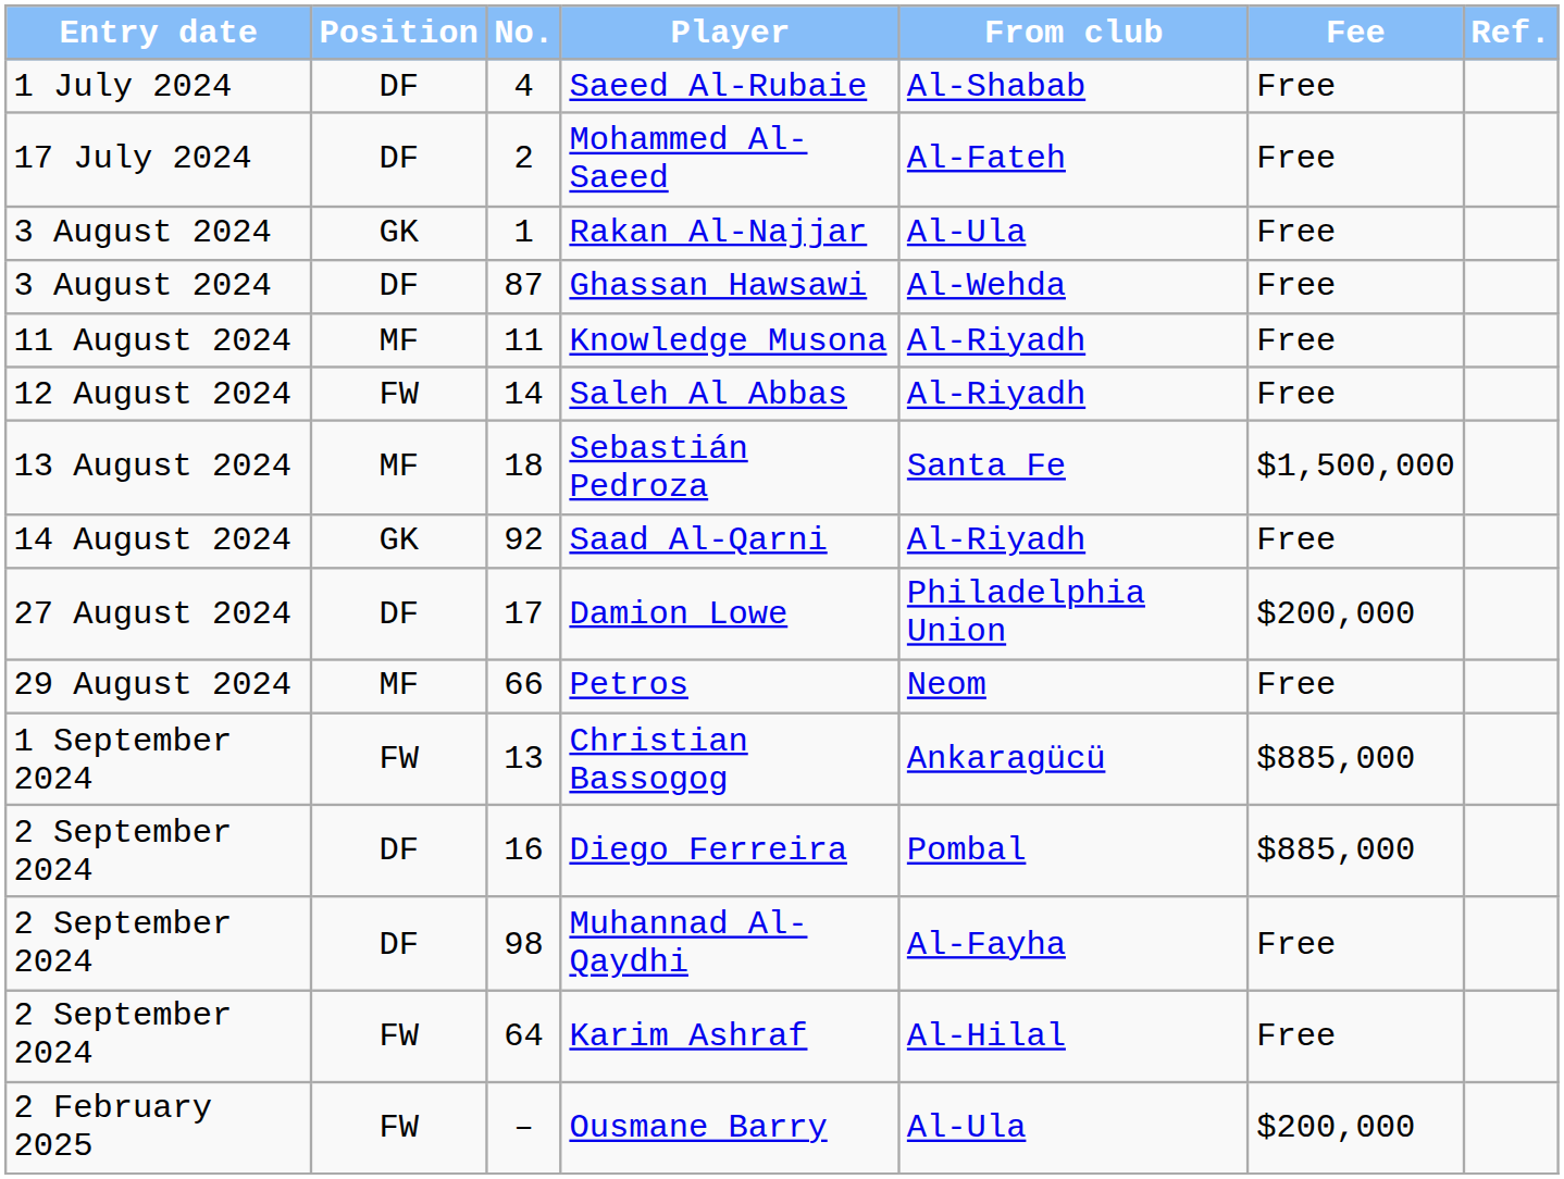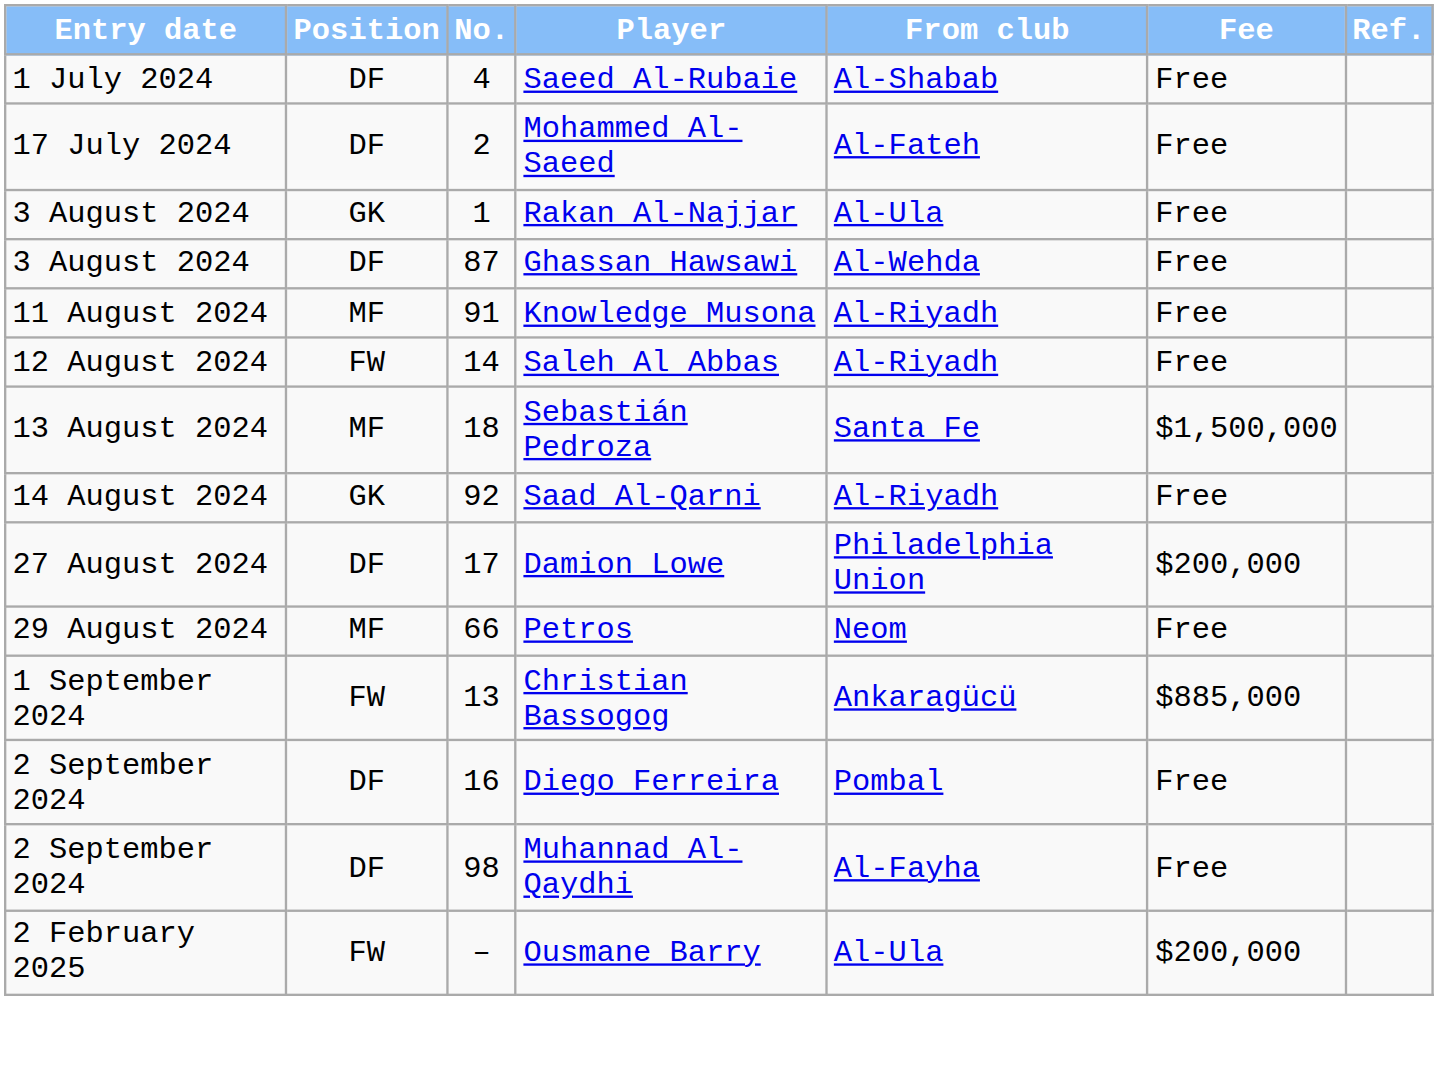Knowledge Musona | No.: 11 -> 91
Diego Ferreira | Fee: $885,000 -> Free
- row: 2 September 2024 | FW | 64 | Karim Ashraf | Al-Hilal | Free
